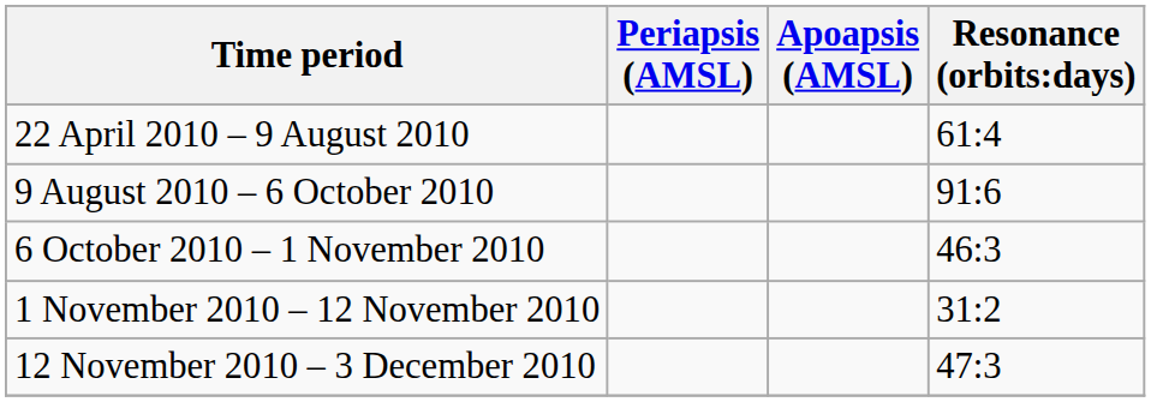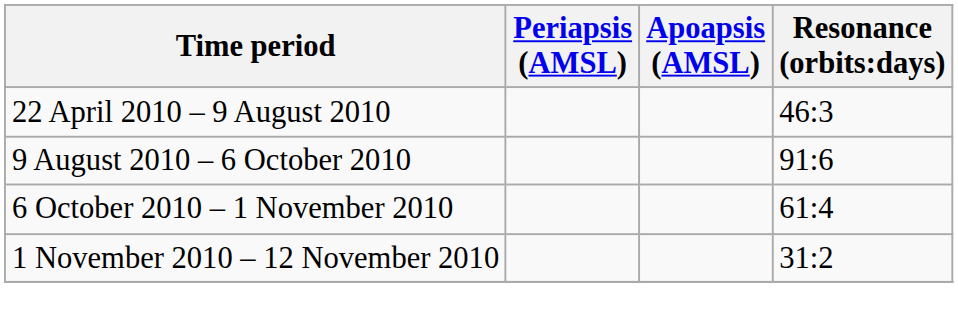22 April 2010 – 9 August 2010 | Resonance (orbits:days): 61:4 -> 46:3
6 October 2010 – 1 November 2010 | Resonance (orbits:days): 46:3 -> 61:4
- row: 12 November 2010 – 3 December 2010 | 47:3
